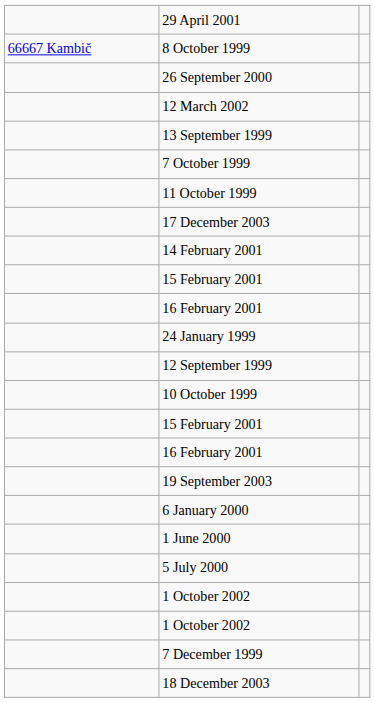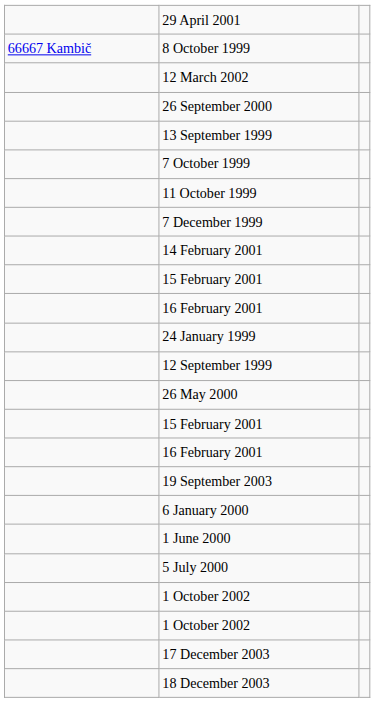rows swapped: 26 September 2000 <-> 12 March 2002
rows swapped: 7 December 1999 <-> 17 December 2003
- row: 10 October 1999
+ row: 26 May 2000
